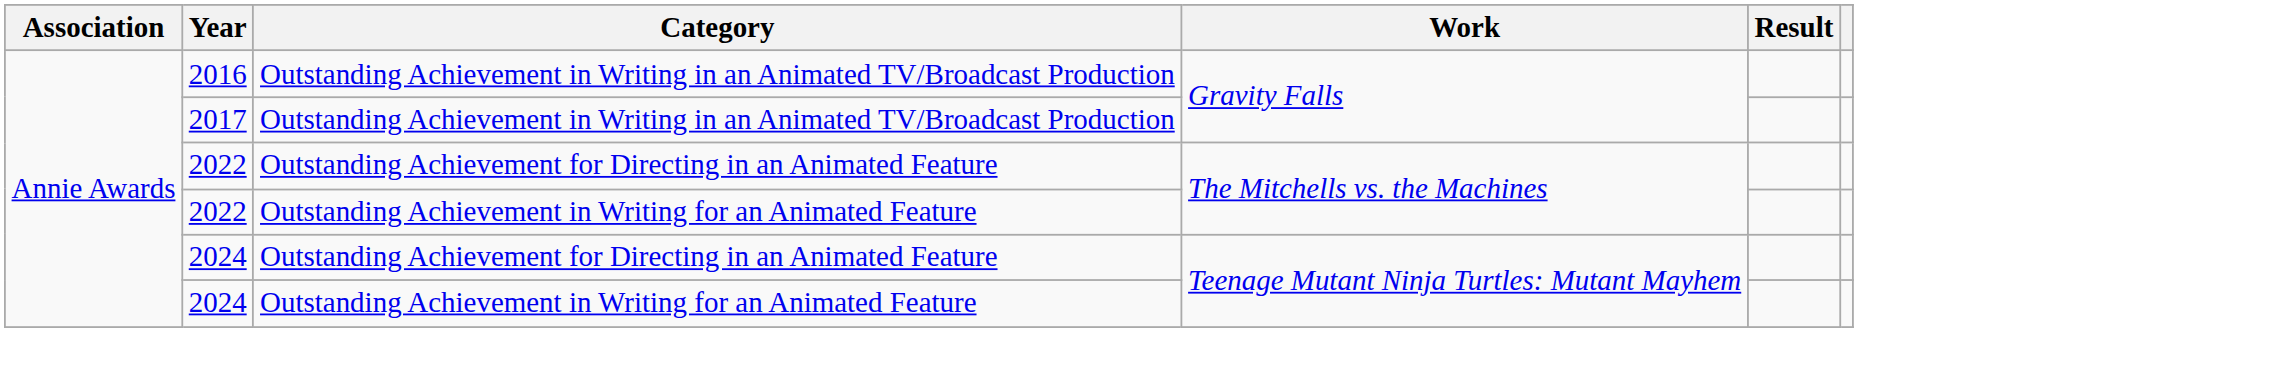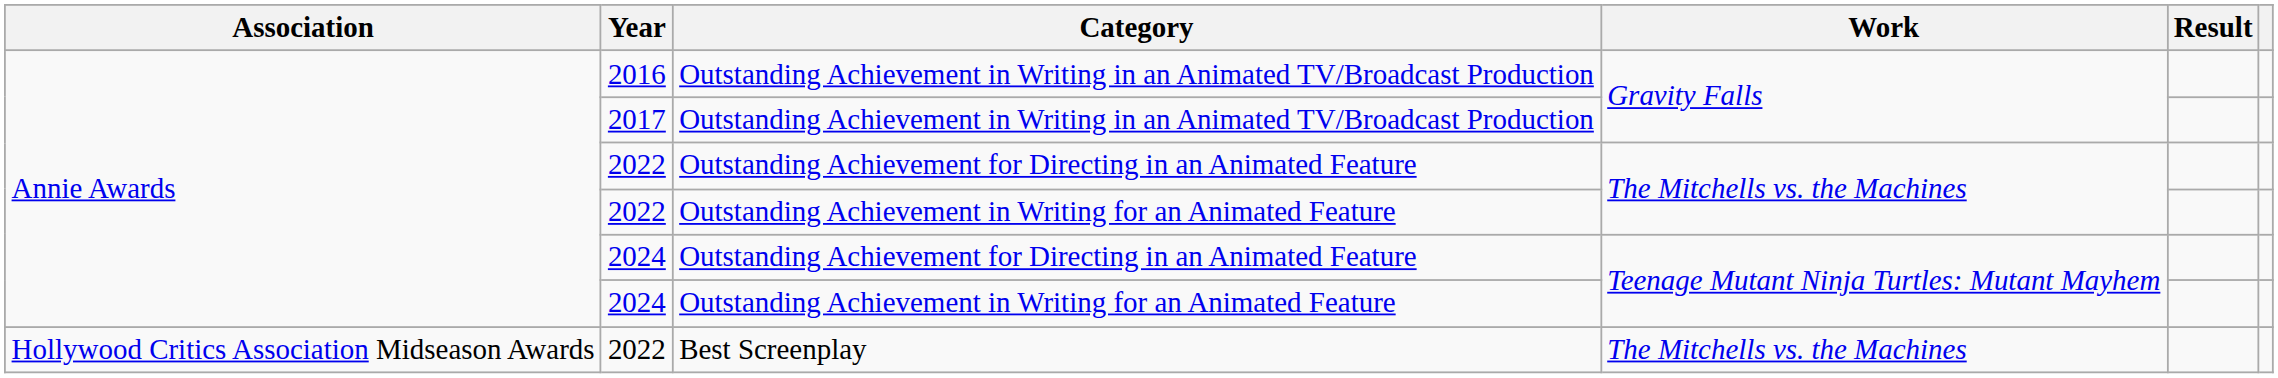+ row: Hollywood Critics Association Midseason Awards | 2022 | Best Screenplay | The Mitchells vs. the Machines
